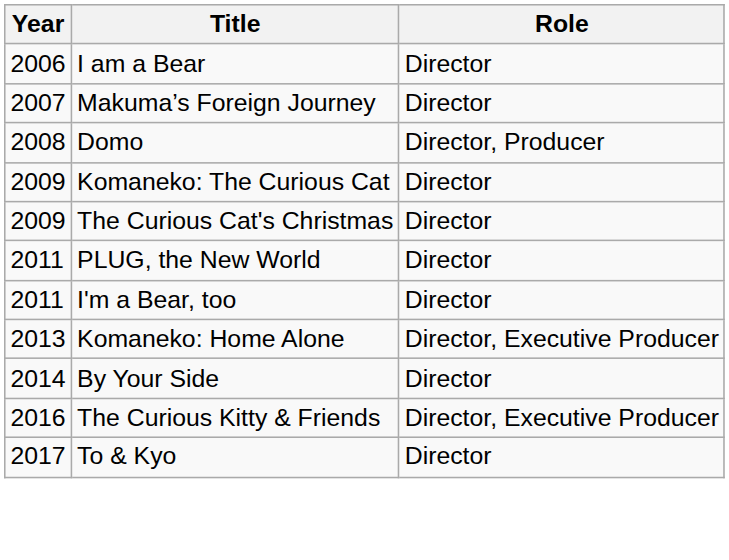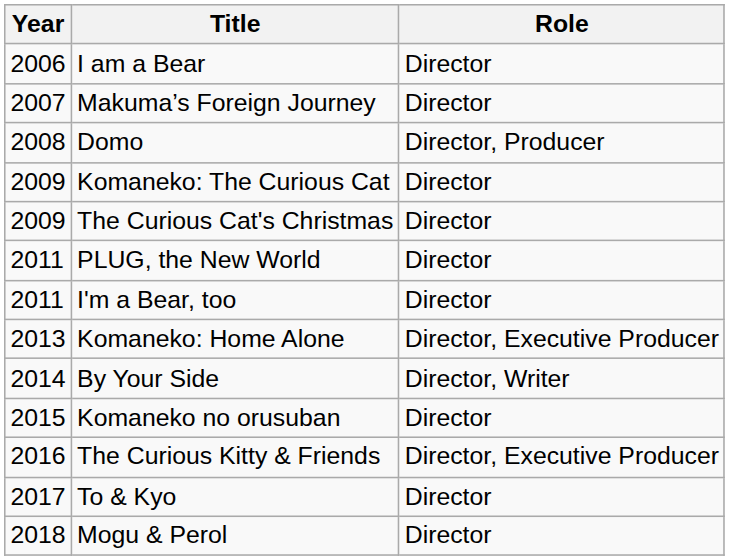By Your Side | Role: Director -> Director, Writer
+ row: 2015 | Komaneko no orusuban | Director
+ row: 2018 | Mogu & Perol | Director
